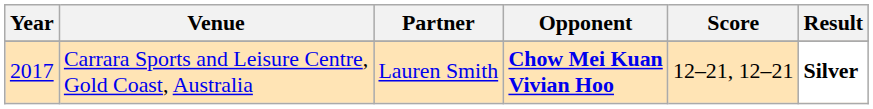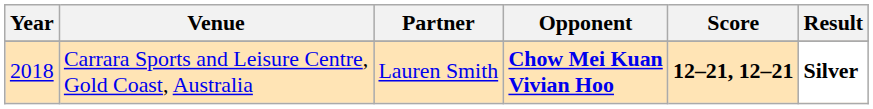Carrara Sports and Leisure Centre, Gold Coast, Australia | Year: 2017 -> 2018
Carrara Sports and Leisure Centre, Gold Coast, Australia | Score: normal -> bold
